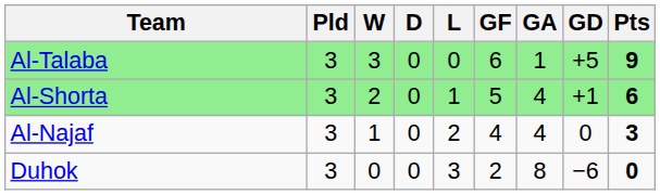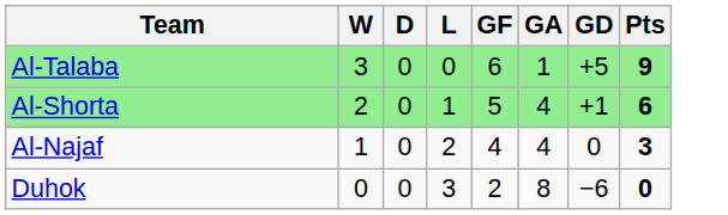- column: Pld | 3 | 3 | 3 | 3
